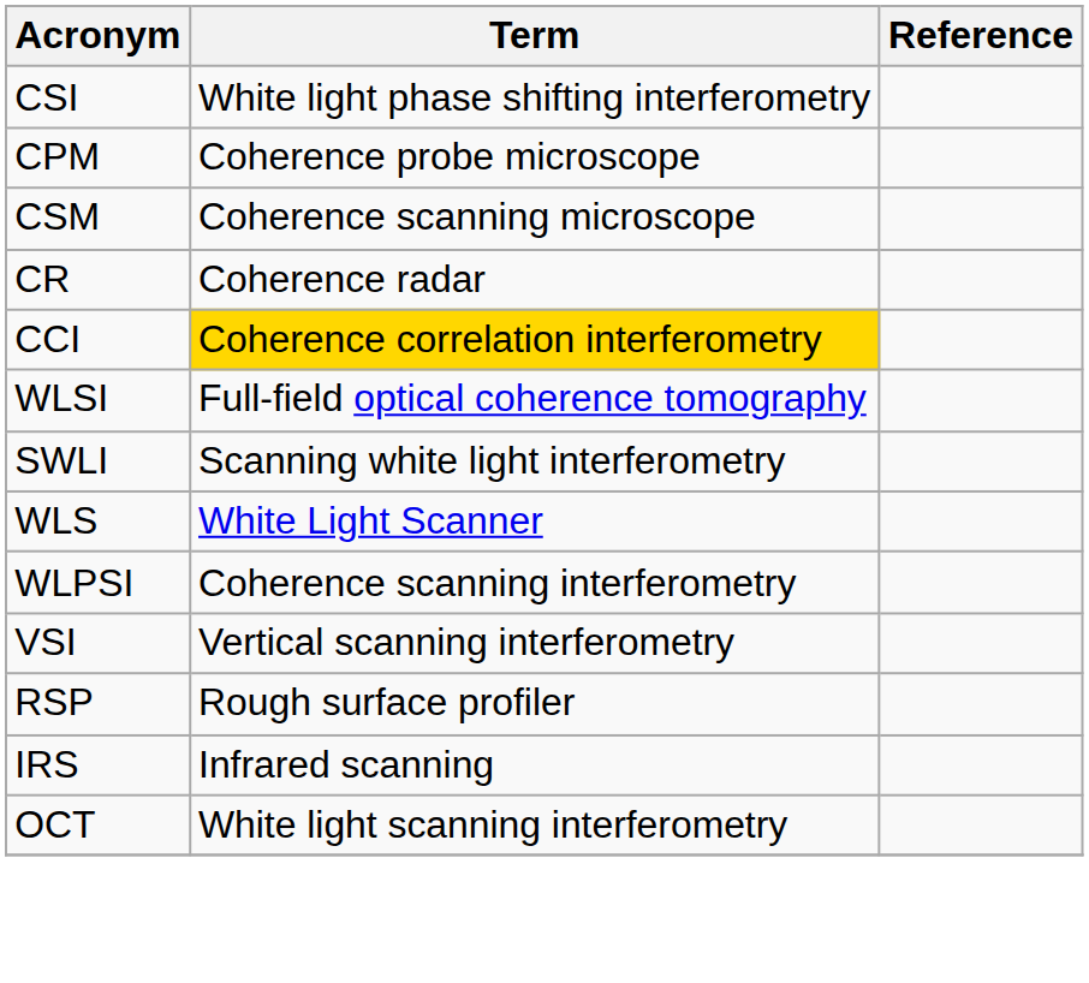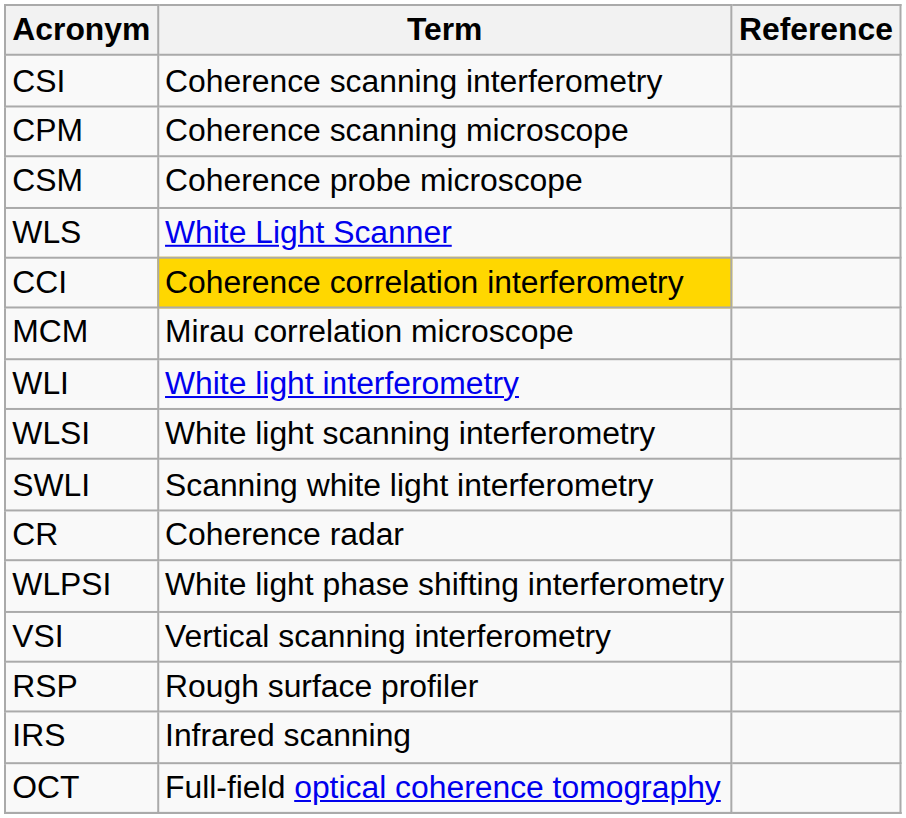CSI | Term: White light phase shifting interferometry -> Coherence scanning interferometry
CPM | Term: Coherence probe microscope -> Coherence scanning microscope
CSM | Term: Coherence scanning microscope -> Coherence probe microscope
rows swapped: CR <-> WLS
+ row: MCM | Mirau correlation microscope
+ row: WLI | White light interferometry
WLSI | Term: Full-field optical coherence tomography -> White light scanning interferometry
WLPSI | Term: Coherence scanning interferometry -> White light phase shifting interferometry
OCT | Term: White light scanning interferometry -> Full-field optical coherence tomography
